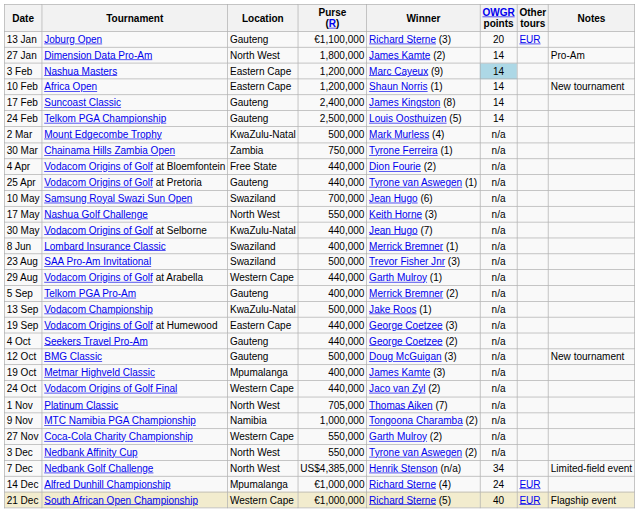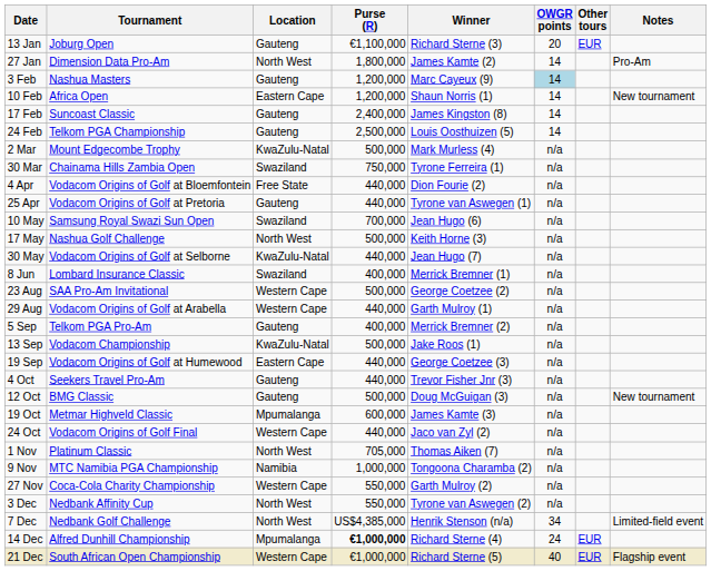3 Feb | Location: Eastern Cape -> Gauteng
30 Mar | Location: Zambia -> Swaziland
17 May | Purse (R): 550,000 -> 500,000
23 Aug | Location: Swaziland -> Western Cape
23 Aug | Winner: Trevor Fisher Jnr (3) -> George Coetzee (2)
4 Oct | Winner: George Coetzee (2) -> Trevor Fisher Jnr (3)
19 Oct | Purse (R): 400,000 -> 600,000
14 Dec | Purse (R): normal -> bold
